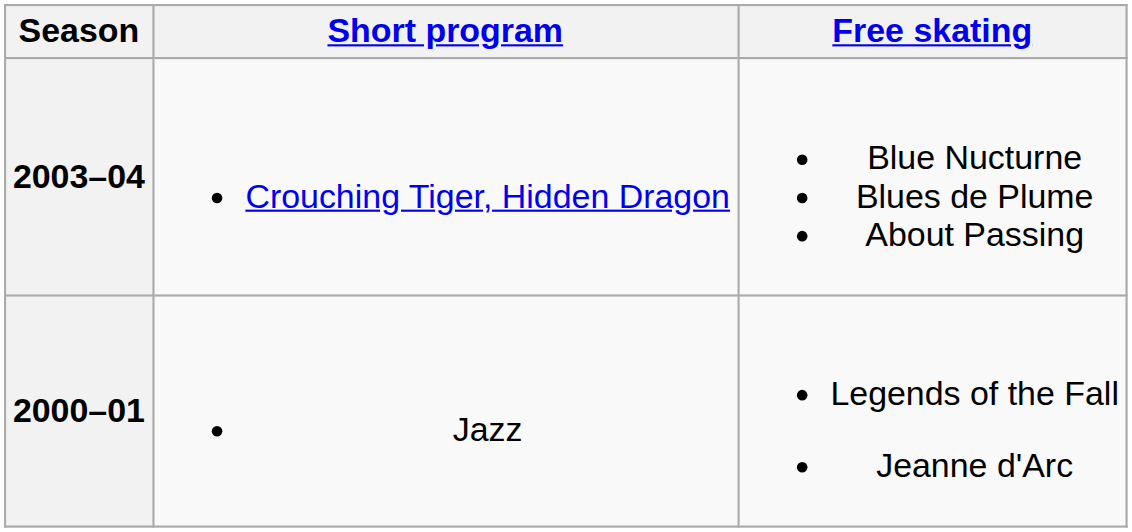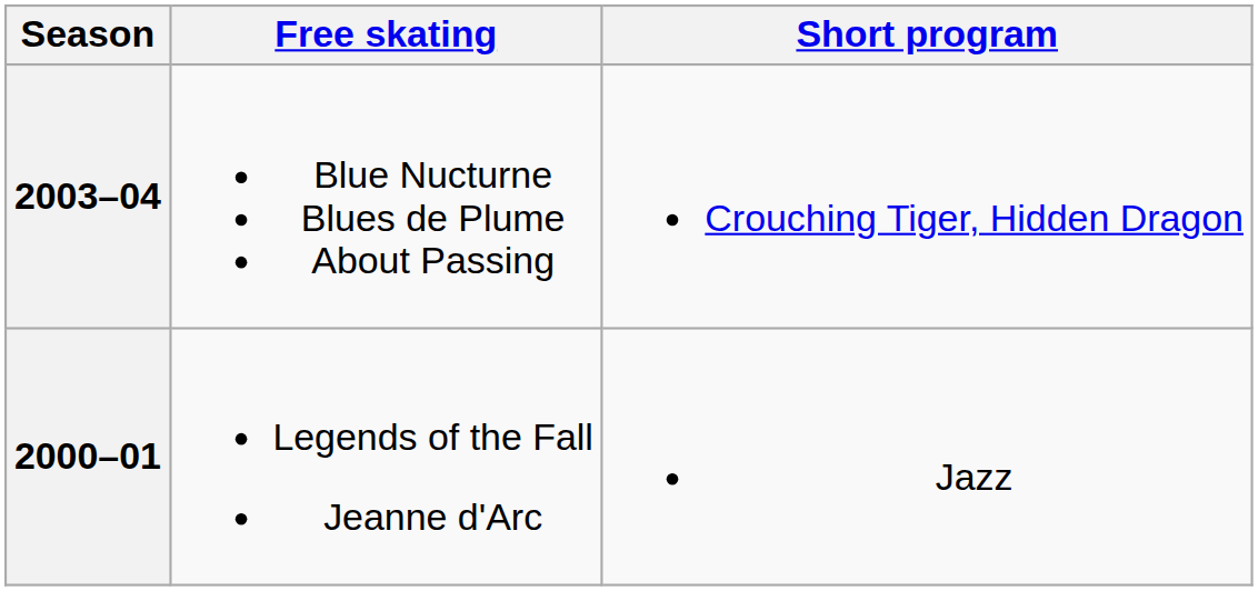columns swapped: Short program <-> Free skating
